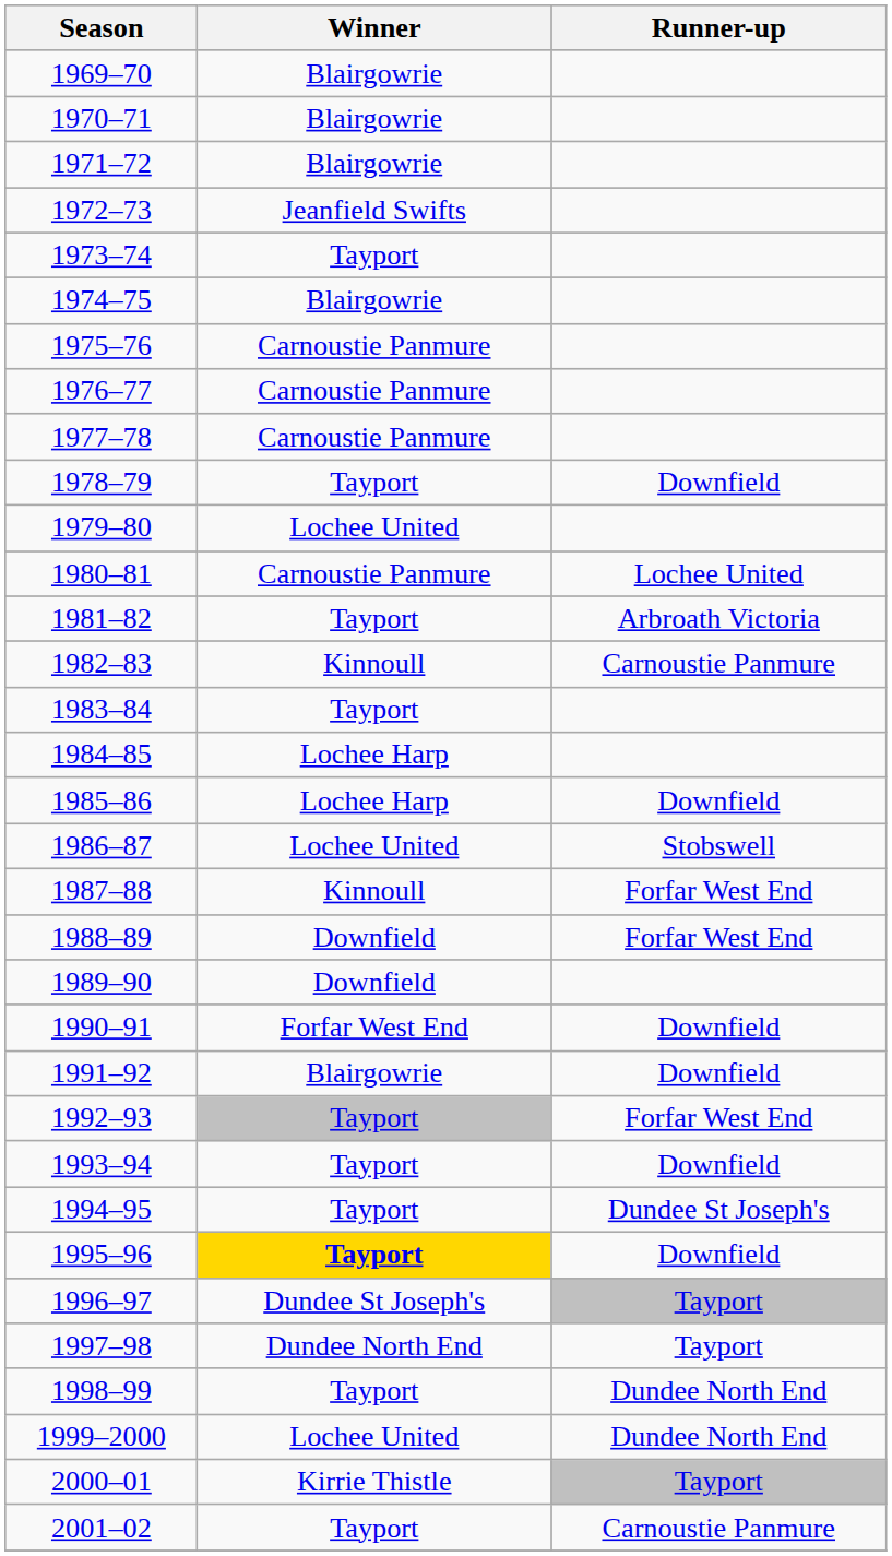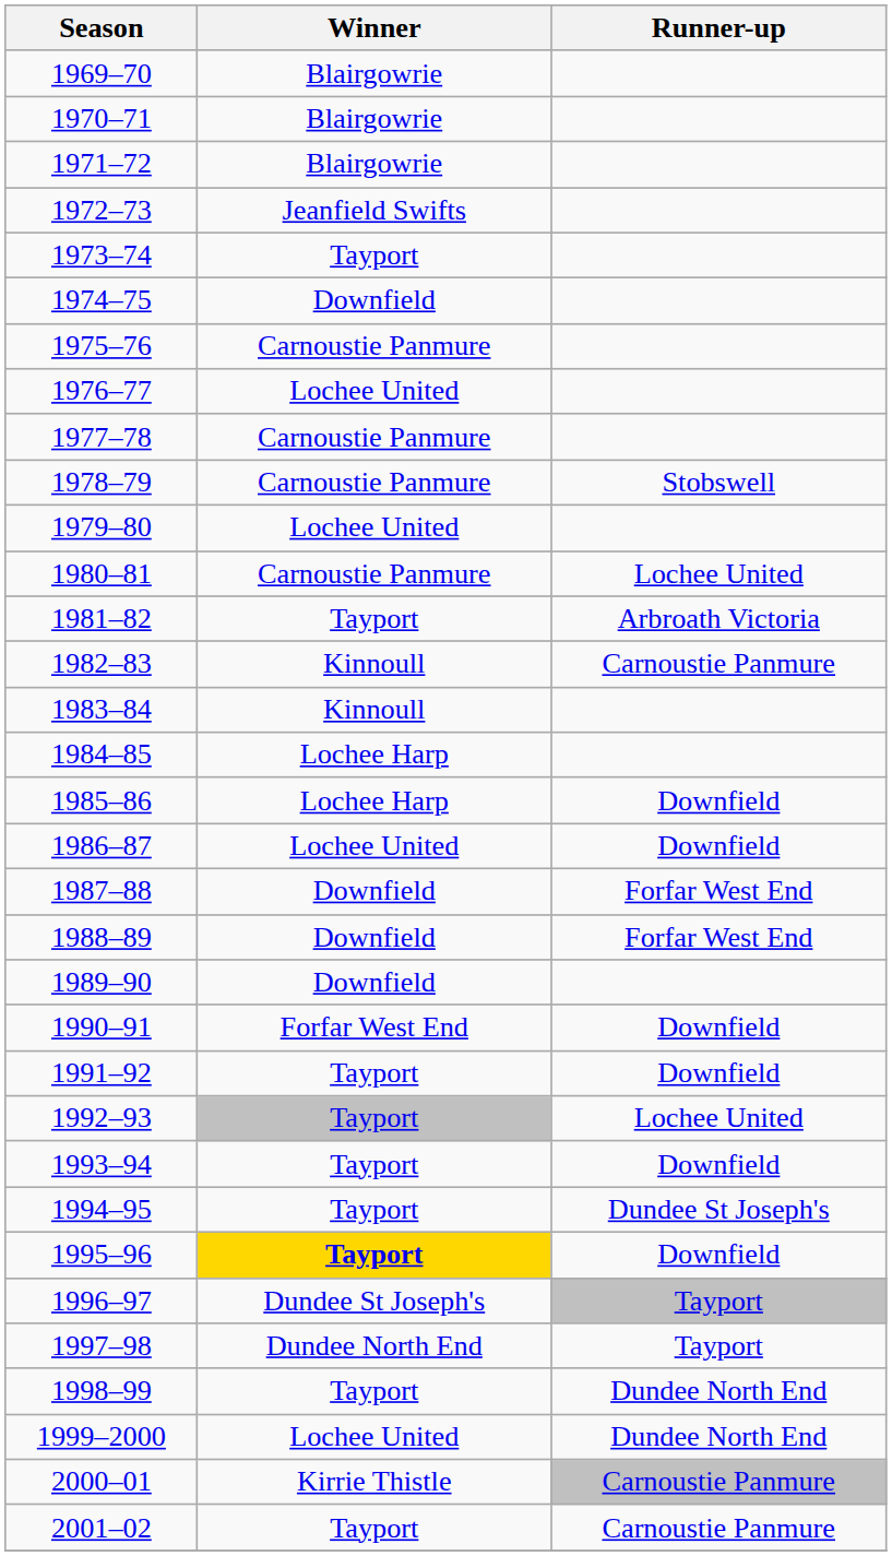1974–75 | Winner: Blairgowrie -> Downfield
1976–77 | Winner: Carnoustie Panmure -> Lochee United
1978–79 | Winner: Tayport -> Carnoustie Panmure
1978–79 | Runner-up: Downfield -> Stobswell
1983–84 | Winner: Tayport -> Kinnoull
1986–87 | Runner-up: Stobswell -> Downfield
1987–88 | Winner: Kinnoull -> Downfield
1991–92 | Winner: Blairgowrie -> Tayport
1992–93 | Runner-up: Forfar West End -> Lochee United
2000–01 | Runner-up: Tayport -> Carnoustie Panmure
